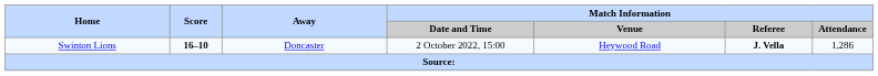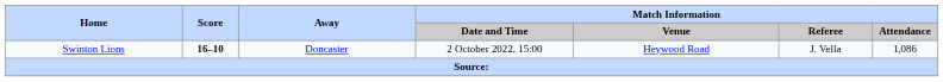Swinton Lions | Match Information / Referee: bold -> normal
Swinton Lions | Match Information / Attendance: 1,286 -> 1,086
